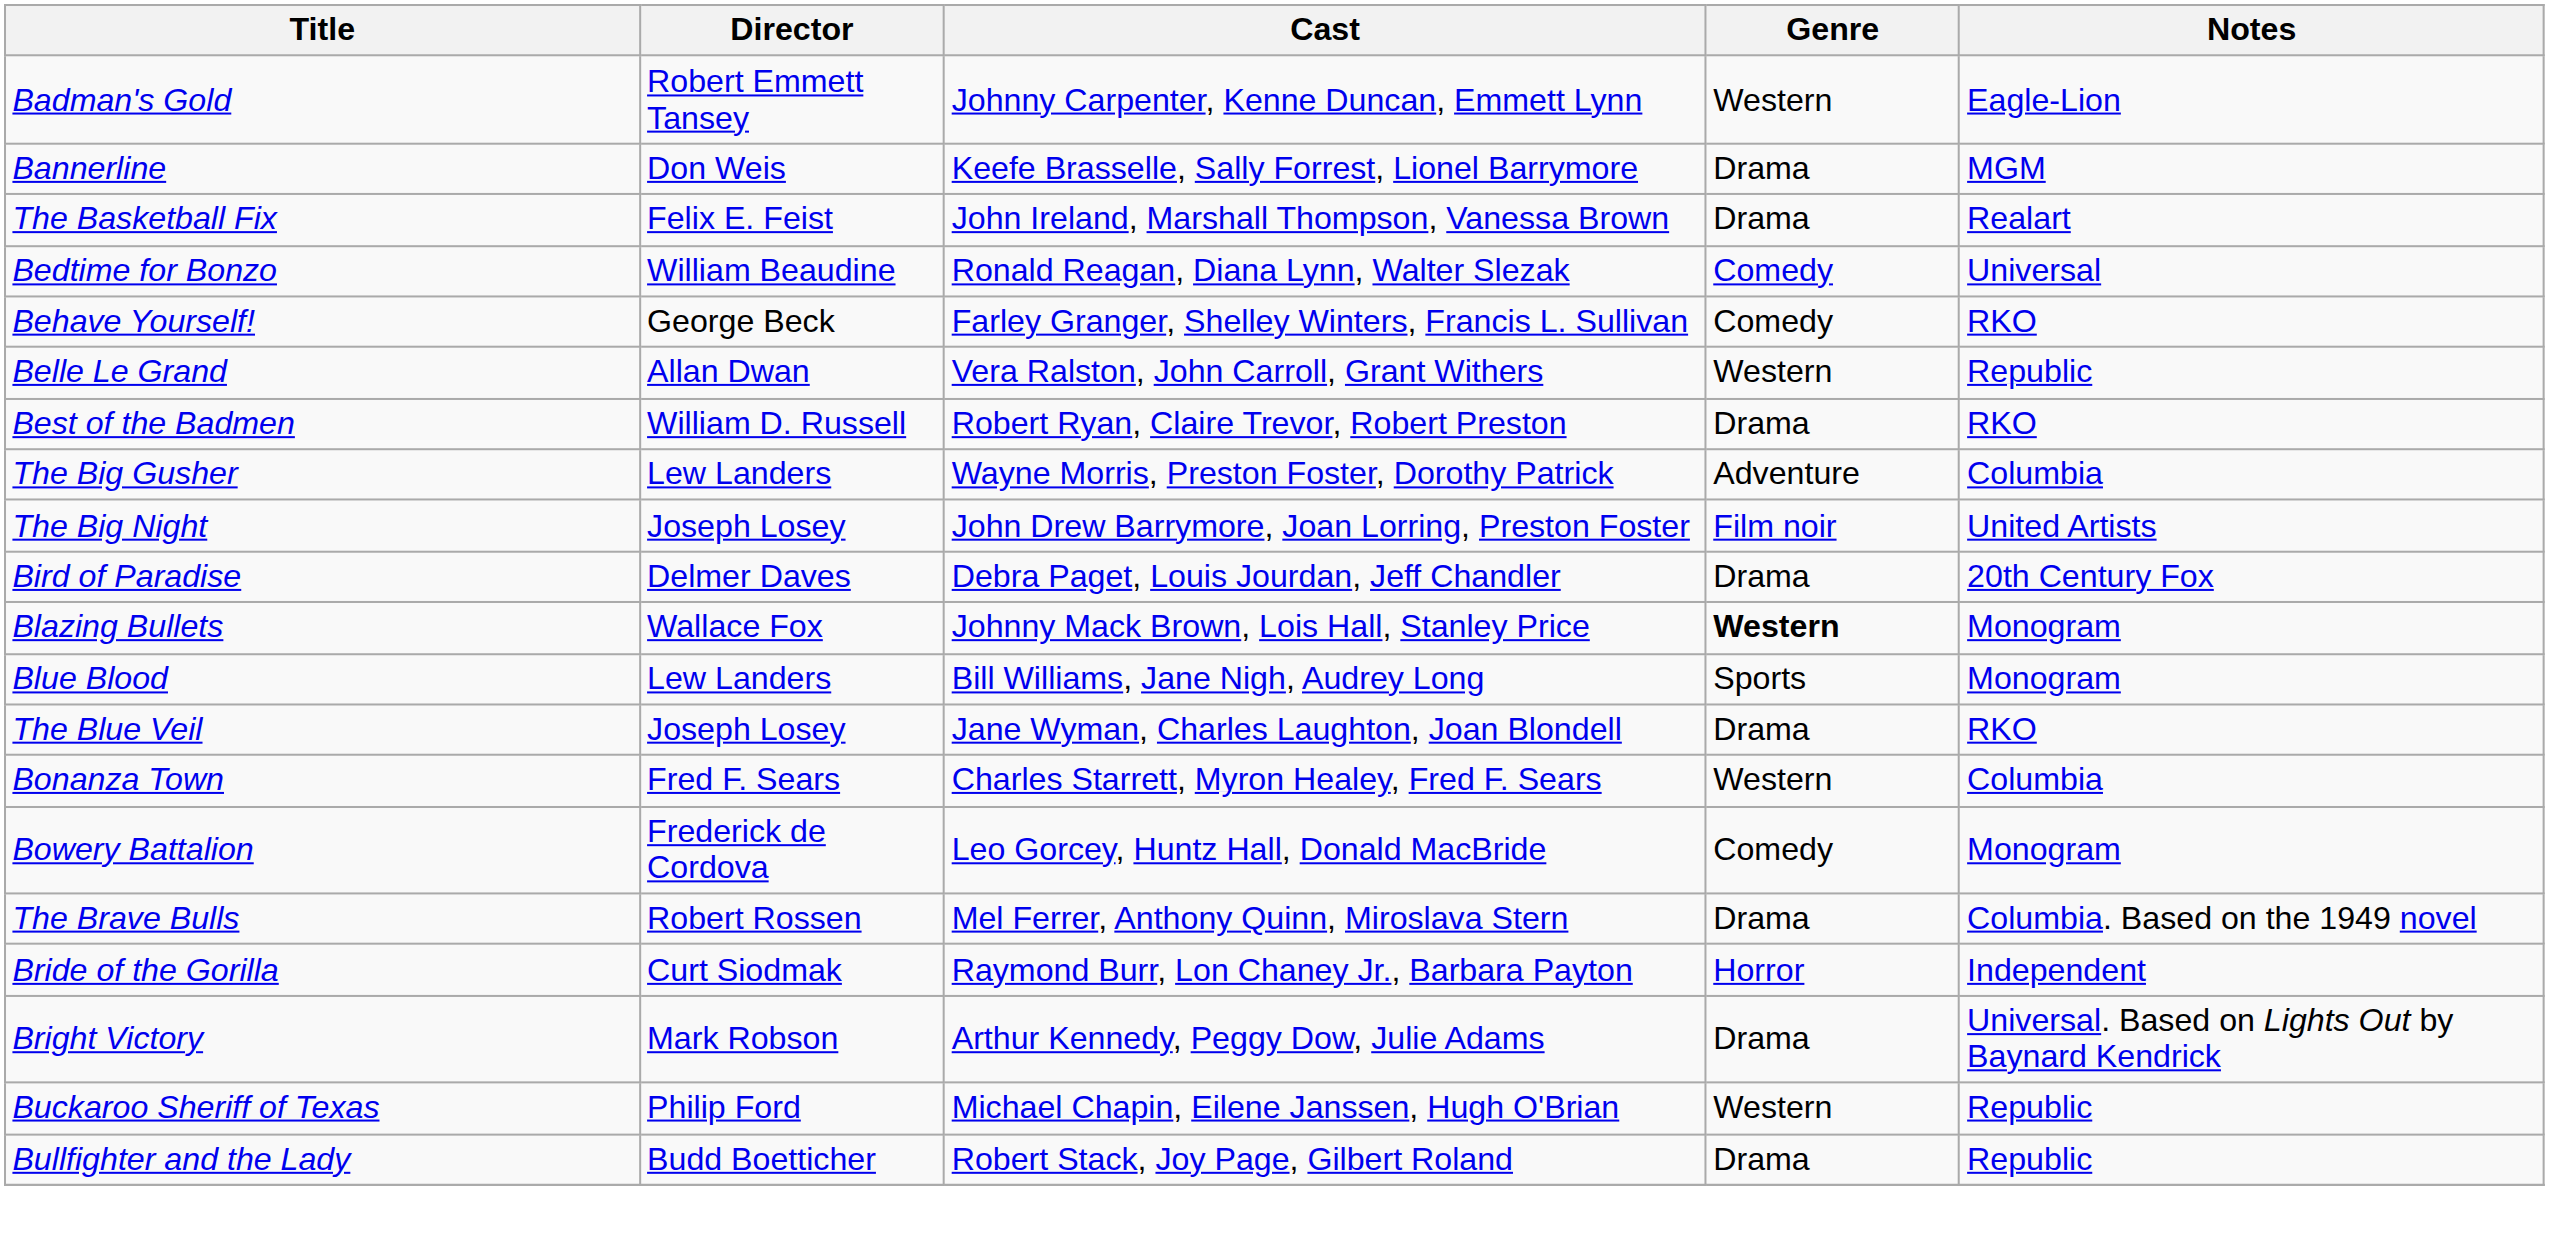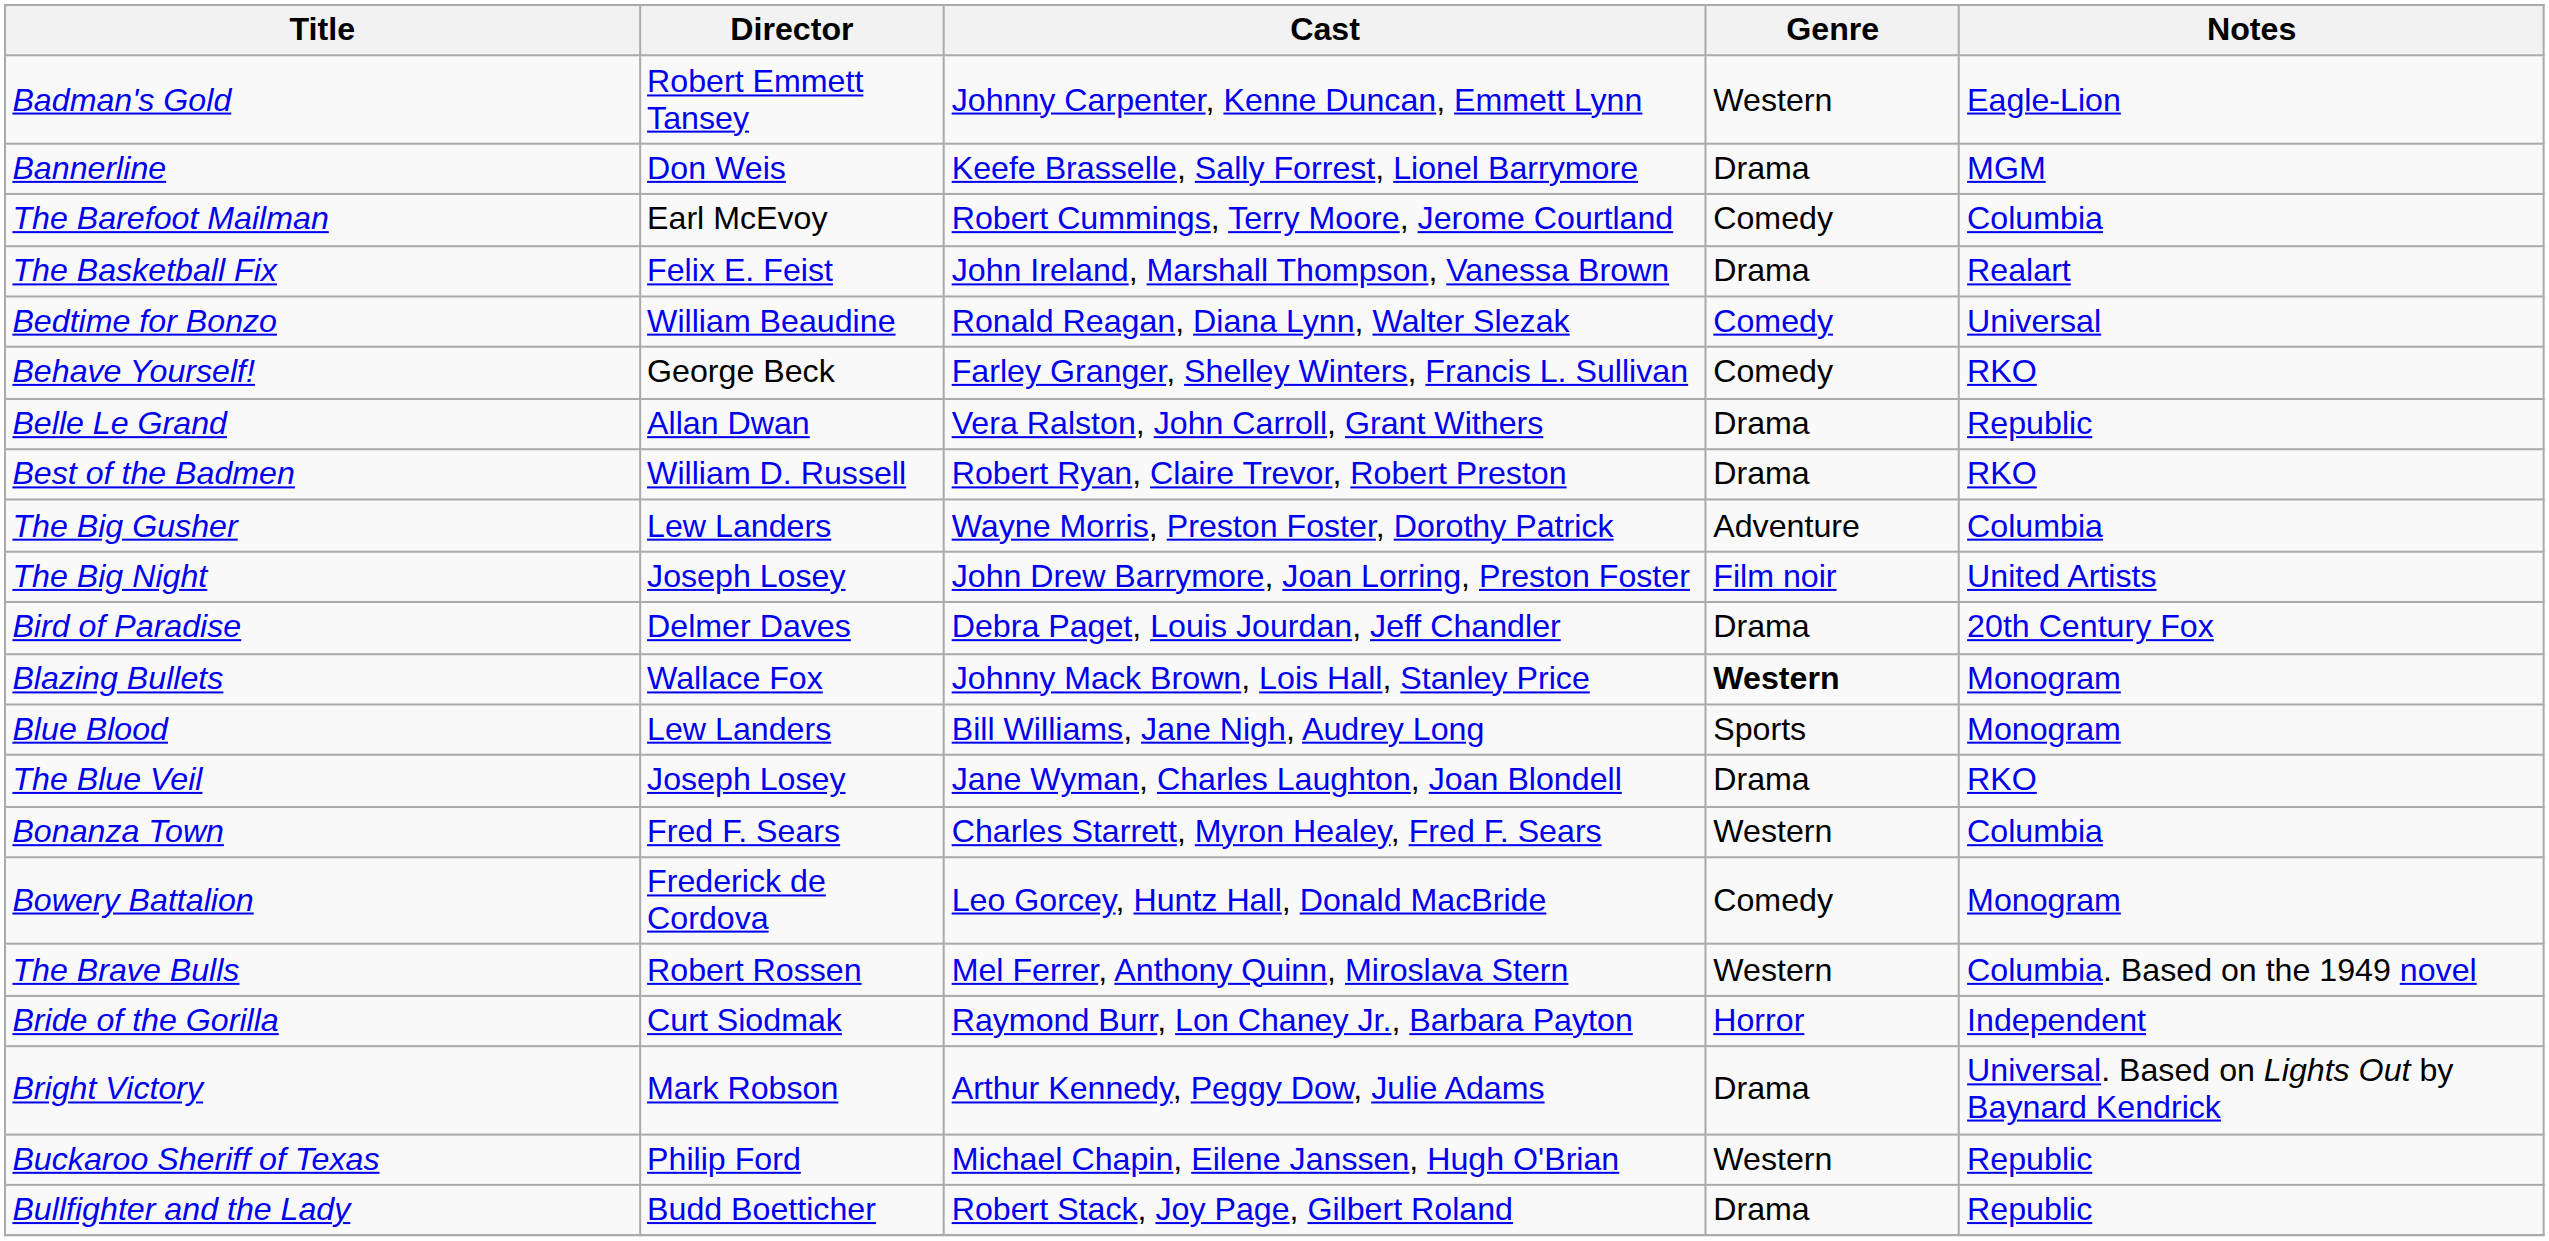+ row: The Barefoot Mailman | Earl McEvoy | Robert Cummings, Terry Moore, Jerome Courtland | Comedy | Columbia
Belle Le Grand | Genre: Western -> Drama
The Brave Bulls | Genre: Drama -> Western
